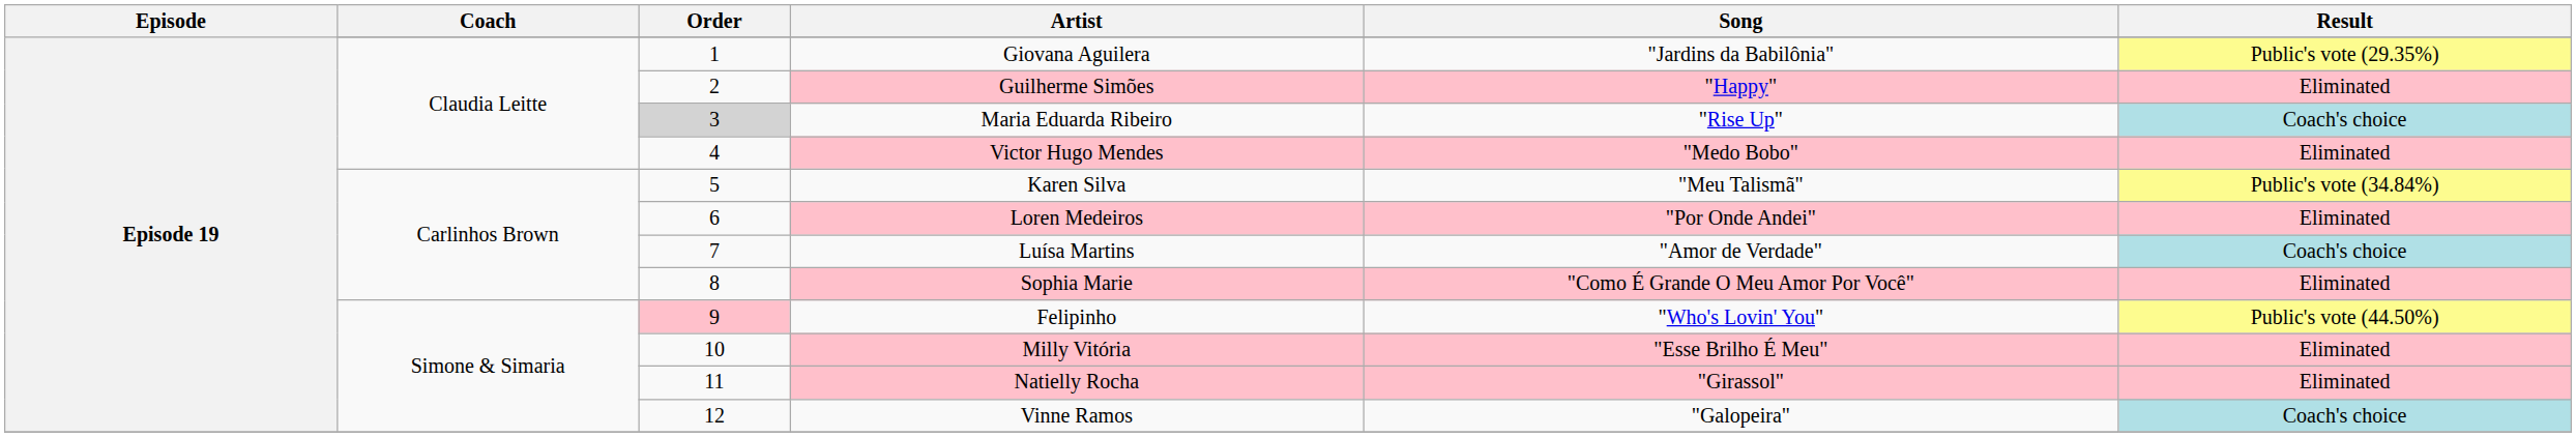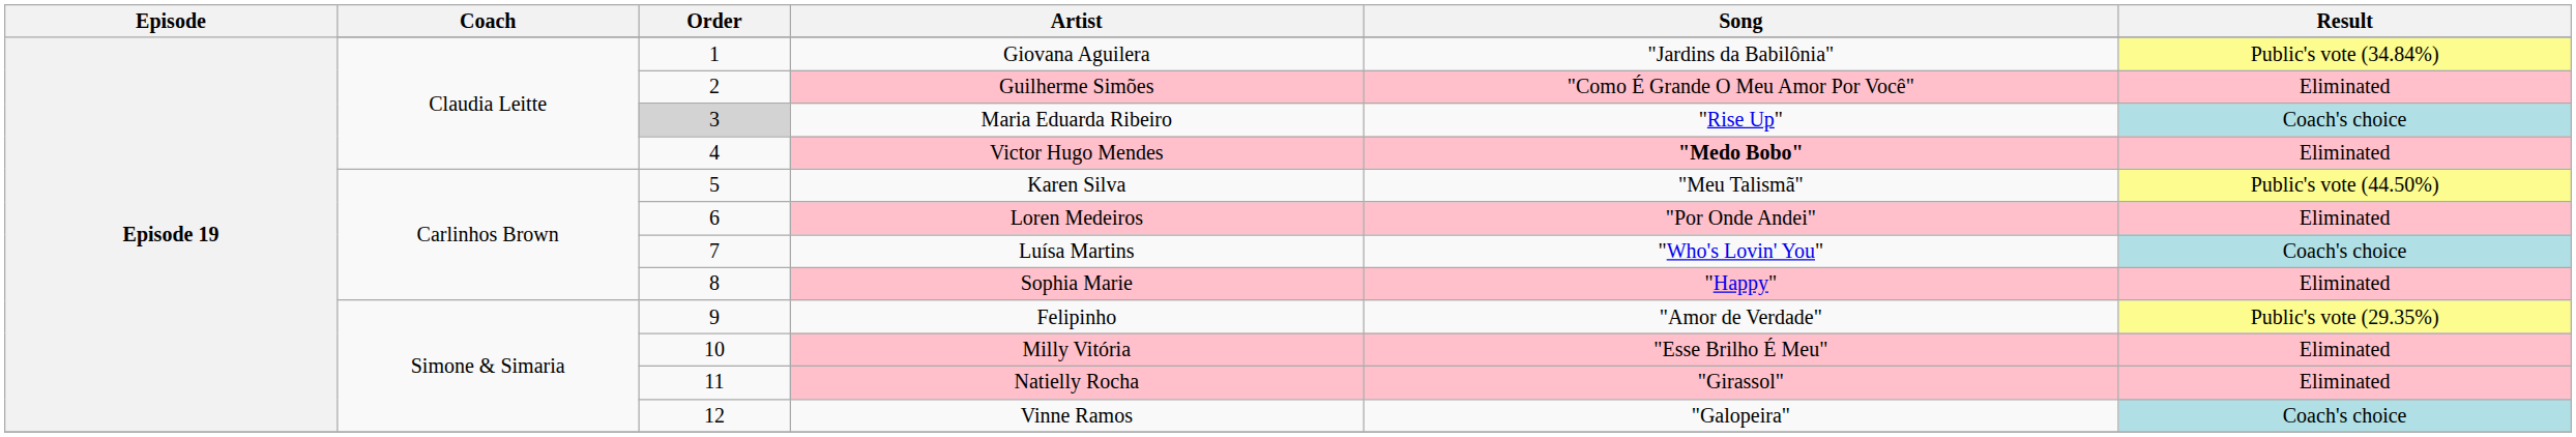Giovana Aguilera | Result: Public's vote (29.35%) -> Public's vote (34.84%)
Guilherme Simões | Song: "Happy" -> "Como É Grande O Meu Amor Por Você"
Victor Hugo Mendes | Song: normal -> bold
Karen Silva | Result: Public's vote (34.84%) -> Public's vote (44.50%)
Luísa Martins | Song: "Amor de Verdade" -> "Who's Lovin' You"
Sophia Marie | Song: "Como É Grande O Meu Amor Por Você" -> "Happy"
Felipinho | Order: pink background -> no background
Felipinho | Song: "Who's Lovin' You" -> "Amor de Verdade"
Felipinho | Result: Public's vote (44.50%) -> Public's vote (29.35%)
